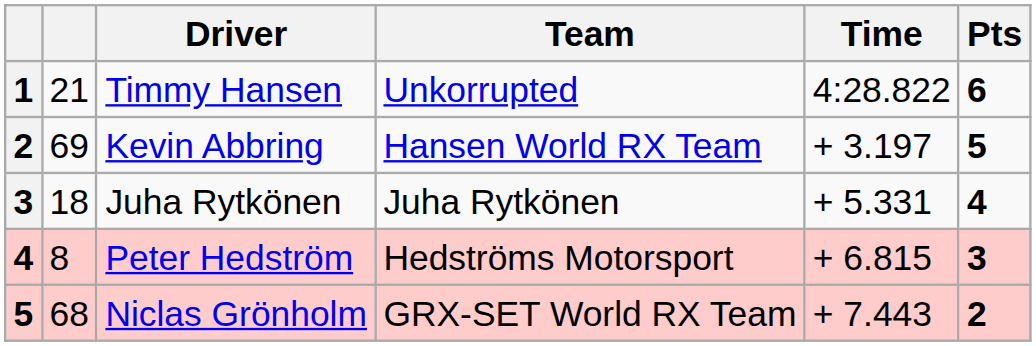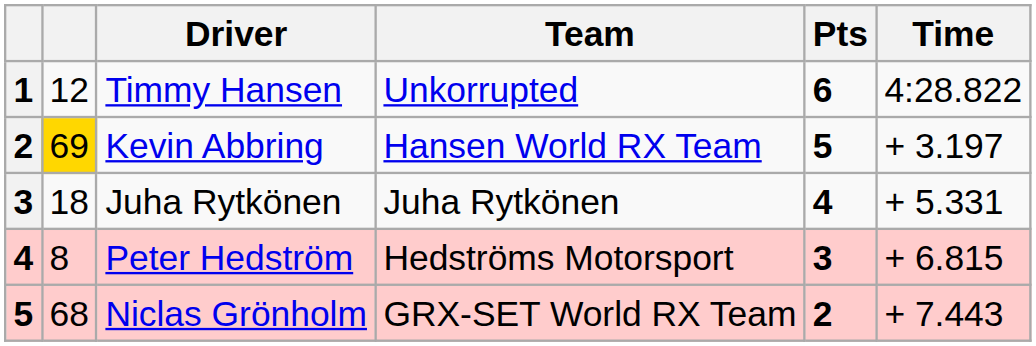columns swapped: Time <-> Pts
Timmy Hansen | column 2: 21 -> 12
Kevin Abbring | column 2: no background -> gold background
